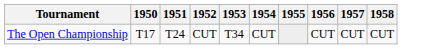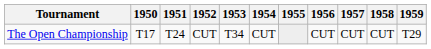+ column: 1959 | T29
